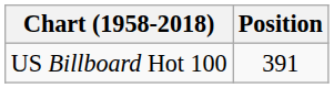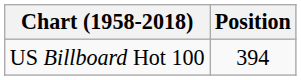US Billboard Hot 100 | Position: 391 -> 394
